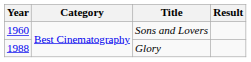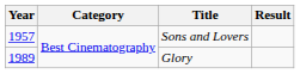Sons and Lovers | Year: 1960 -> 1957
Glory | Year: 1988 -> 1989
